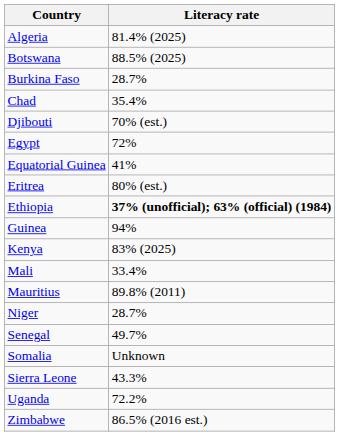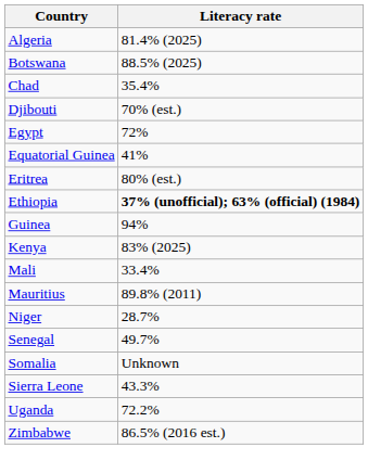- row: Burkina Faso | 28.7%
